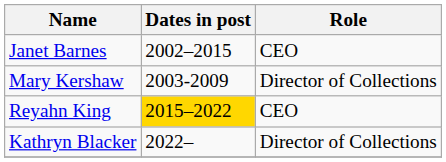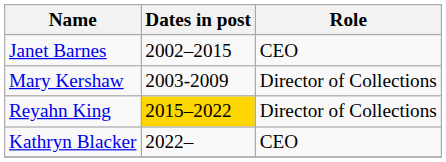Reyahn King | Role: CEO -> Director of Collections
Kathryn Blacker | Role: Director of Collections -> CEO
